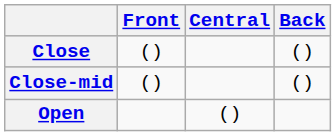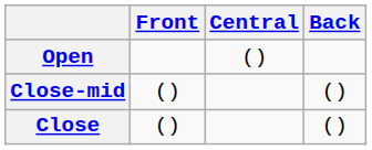rows swapped: Close <-> Open
